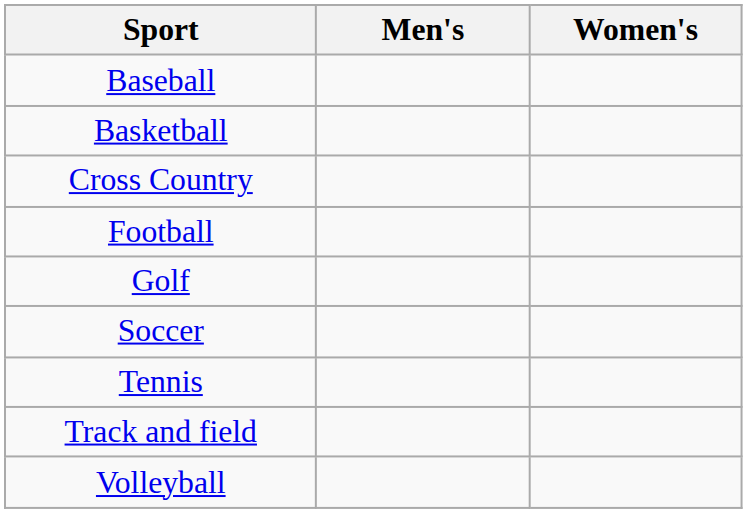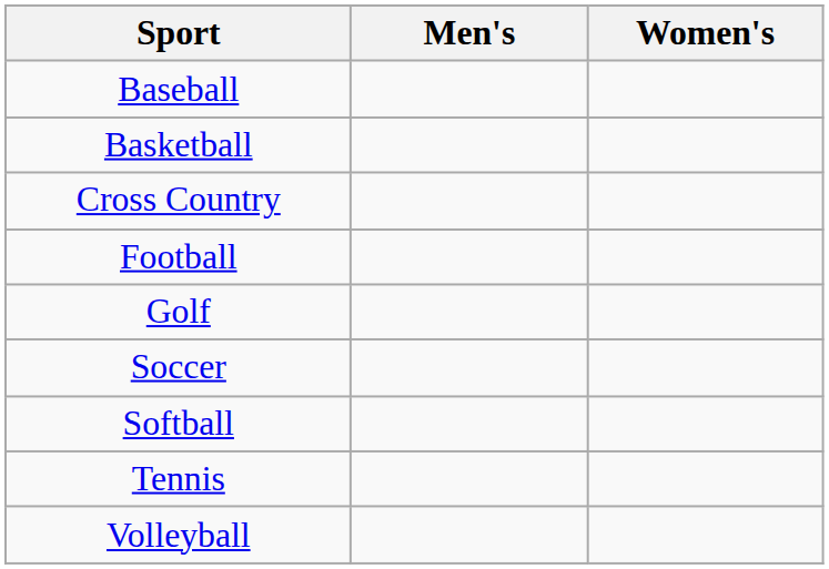+ row: Softball
- row: Track and field
